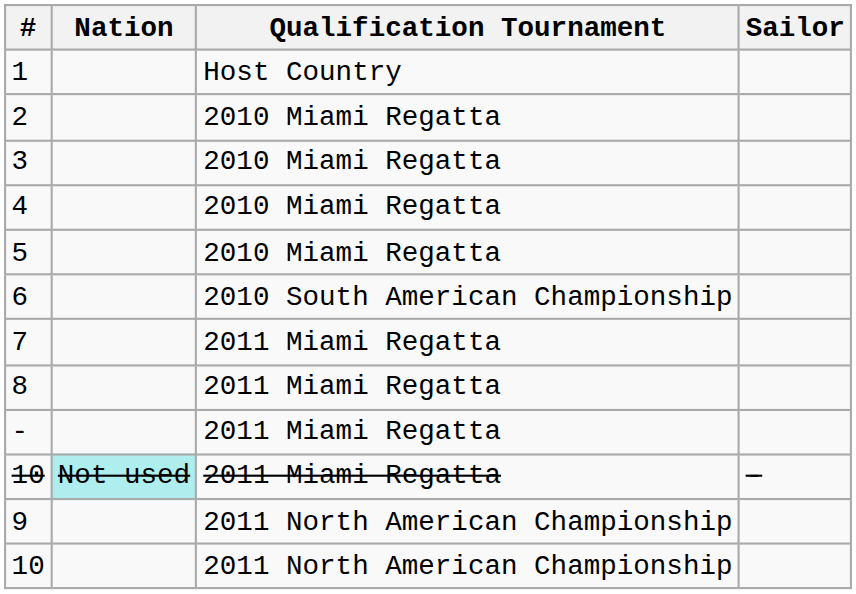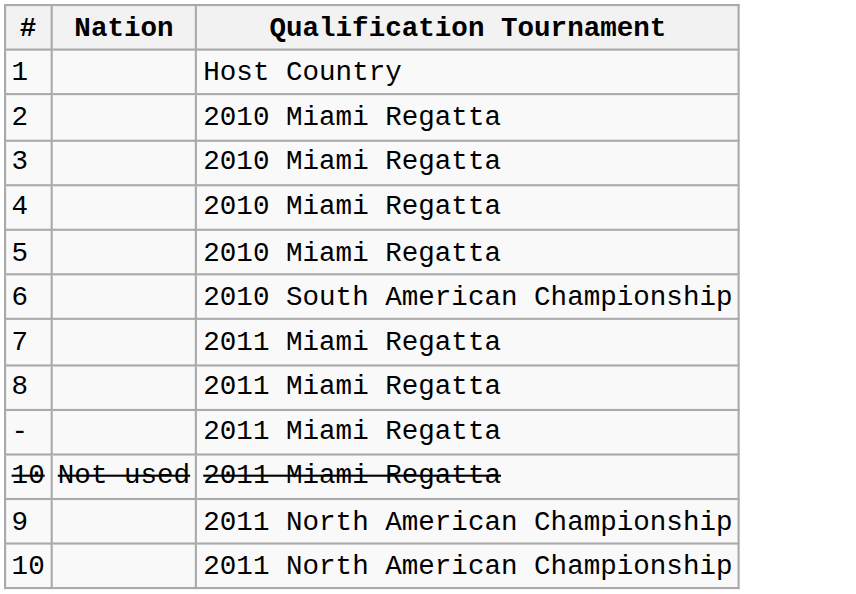- column: Sailor | -
10 / 2011 Miami Regatta | Nation: paleturquoise background -> no background
